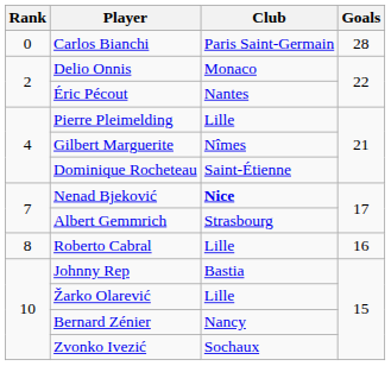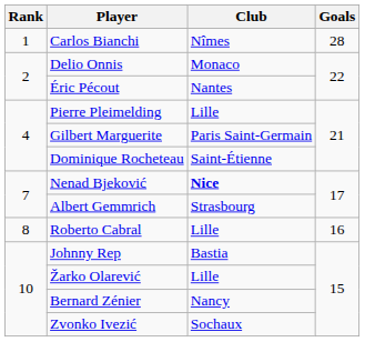Carlos Bianchi | Rank: 0 -> 1
Carlos Bianchi | Club: Paris Saint-Germain -> Nîmes
Gilbert Marguerite | Club: Nîmes -> Paris Saint-Germain
